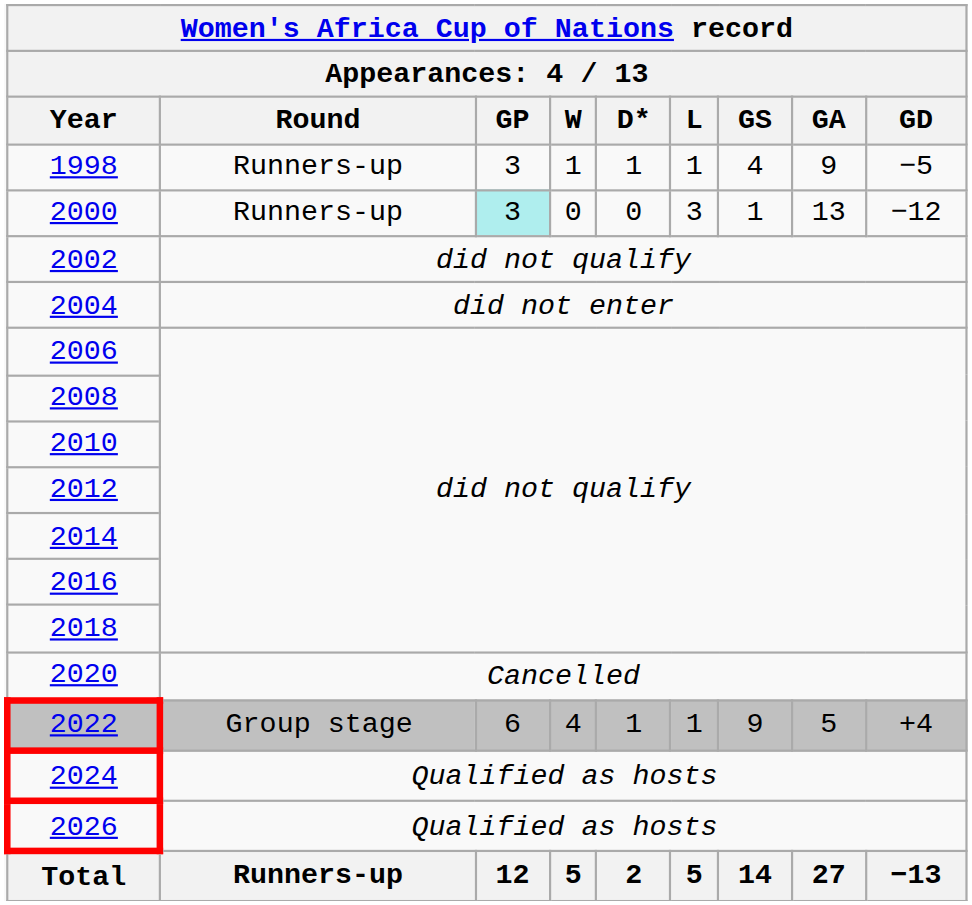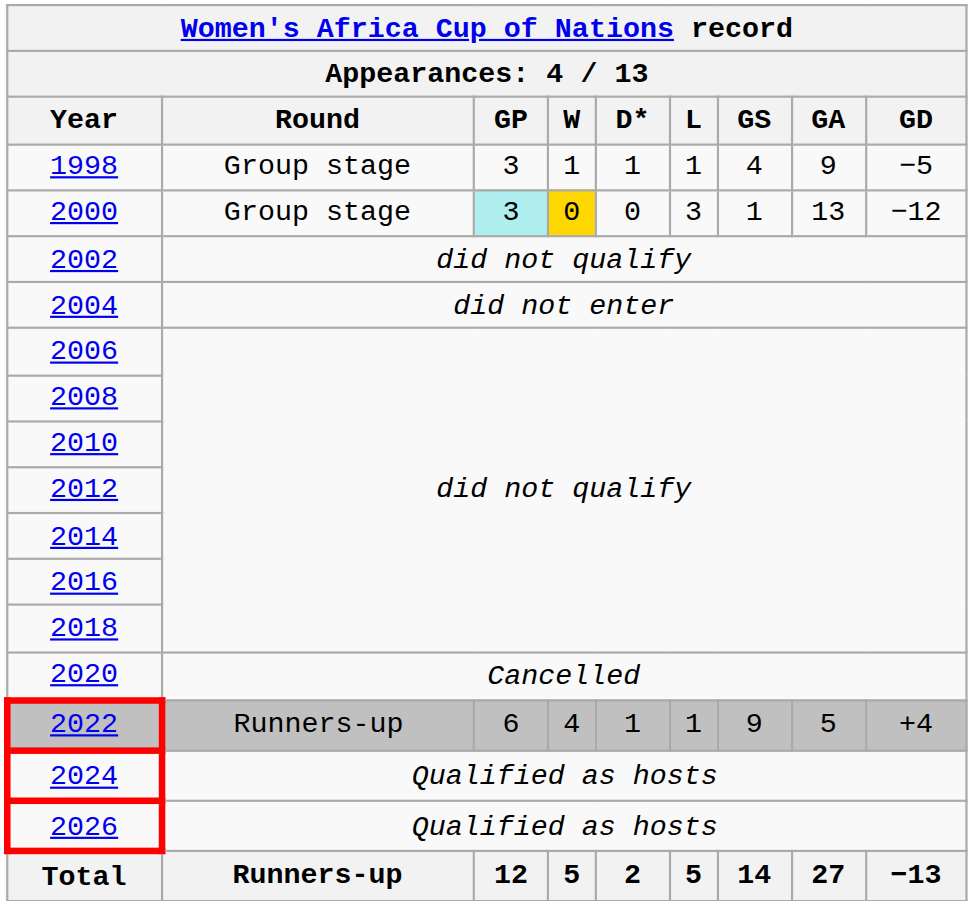1998 | column 2: Runners-up -> Group stage
2000 | column 2: Runners-up -> Group stage
2000 | column 4: no background -> gold background
2022 | column 2: Group stage -> Runners-up
